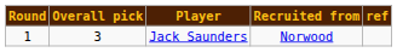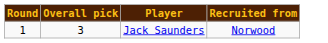- column: ref
